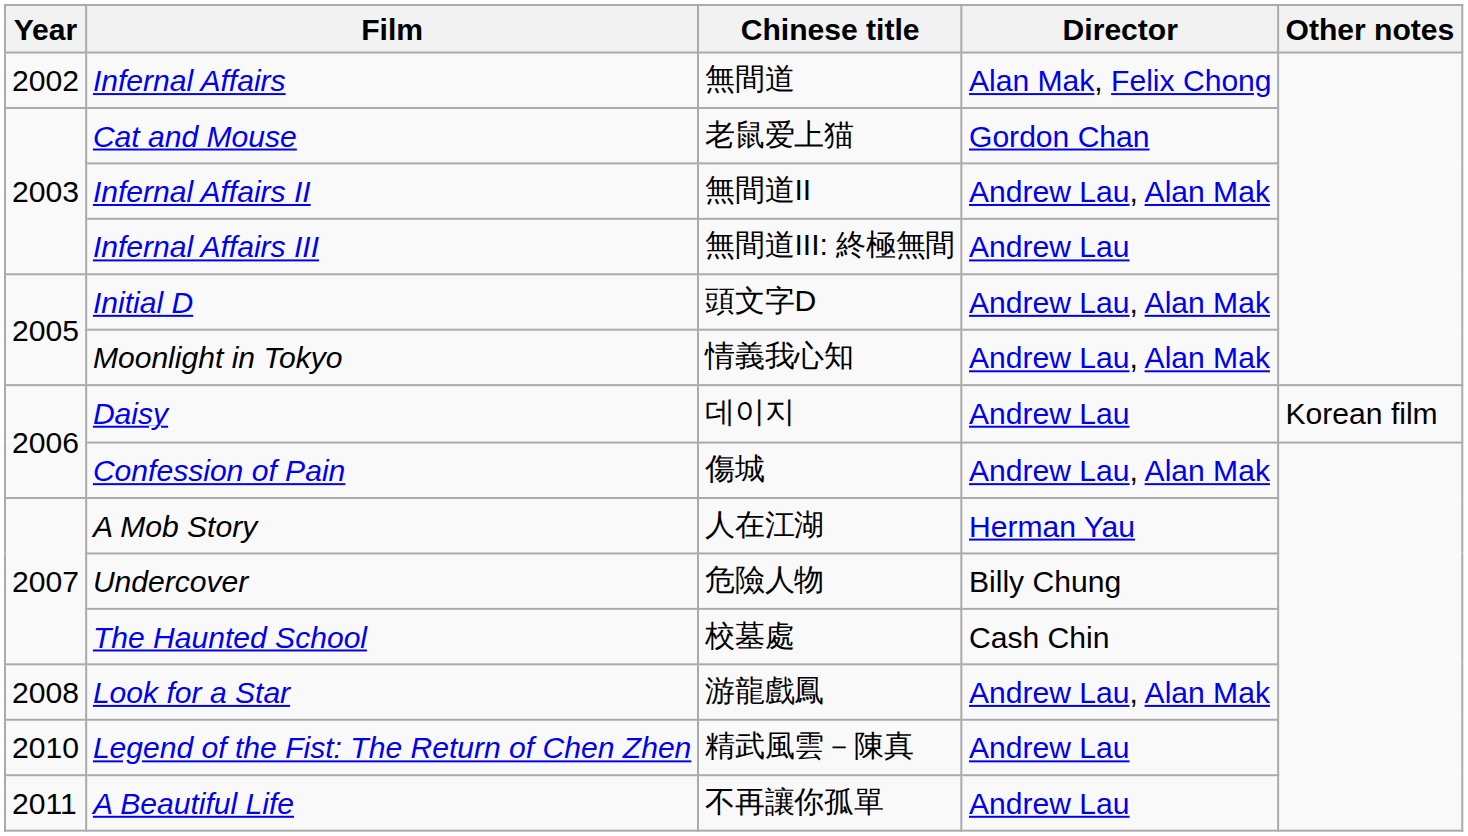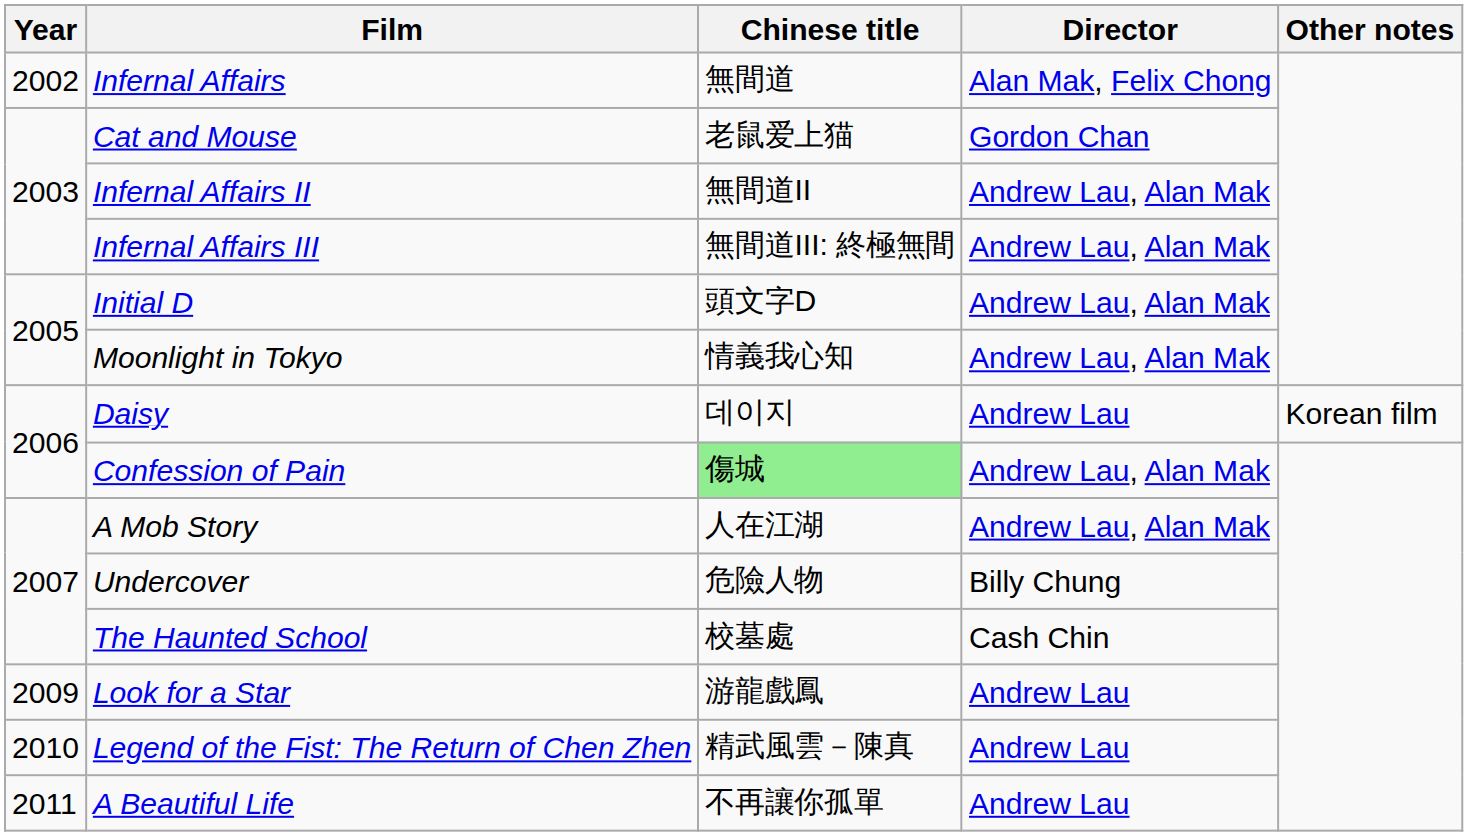Infernal Affairs III | Director: Andrew Lau -> Andrew Lau, Alan Mak
Confession of Pain | Chinese title: no background -> lightgreen background
A Mob Story | Director: Herman Yau -> Andrew Lau, Alan Mak
Look for a Star | Year: 2008 -> 2009
Look for a Star | Director: Andrew Lau, Alan Mak -> Andrew Lau
